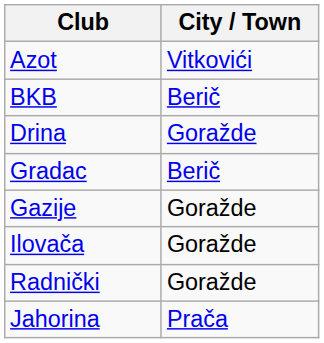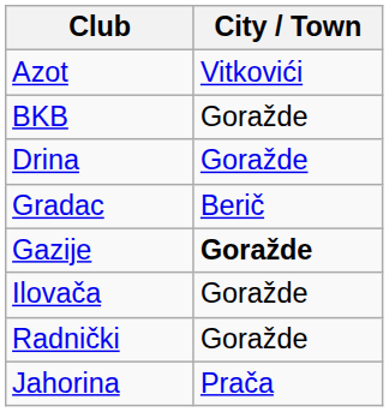BKB | City / Town: Berič -> Goražde
Gazije | City / Town: normal -> bold
